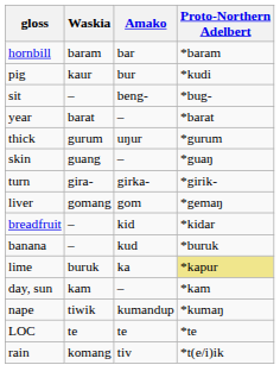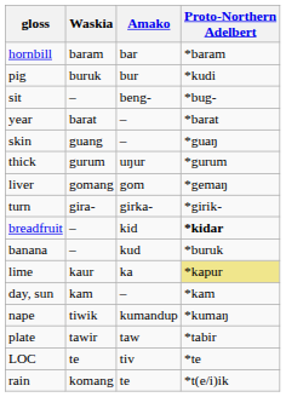pig | Waskia: kaur -> buruk
rows swapped: skin <-> thick
rows swapped: liver <-> turn
breadfruit | Proto-Northern Adelbert: normal -> bold
lime | Waskia: buruk -> kaur
+ row: plate | tawir | taw | *tabir
LOC | Amako: te -> tiv
rain | Amako: tiv -> te
